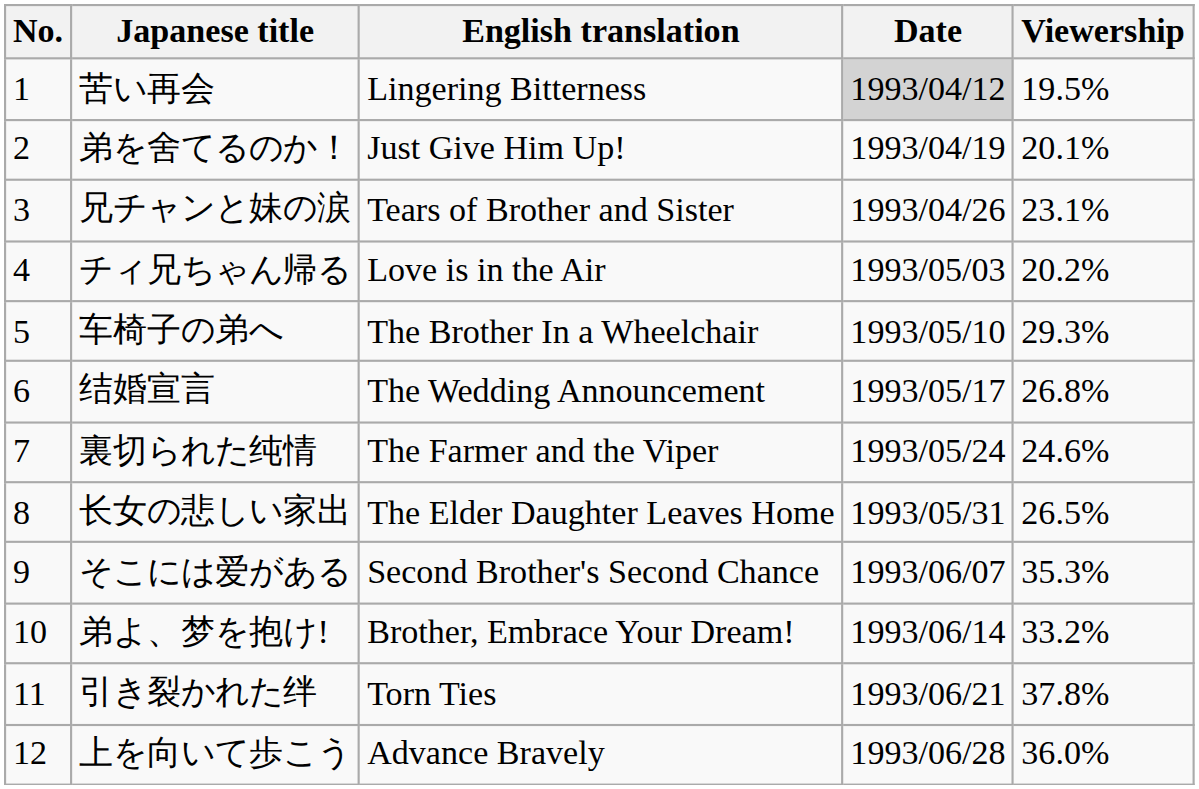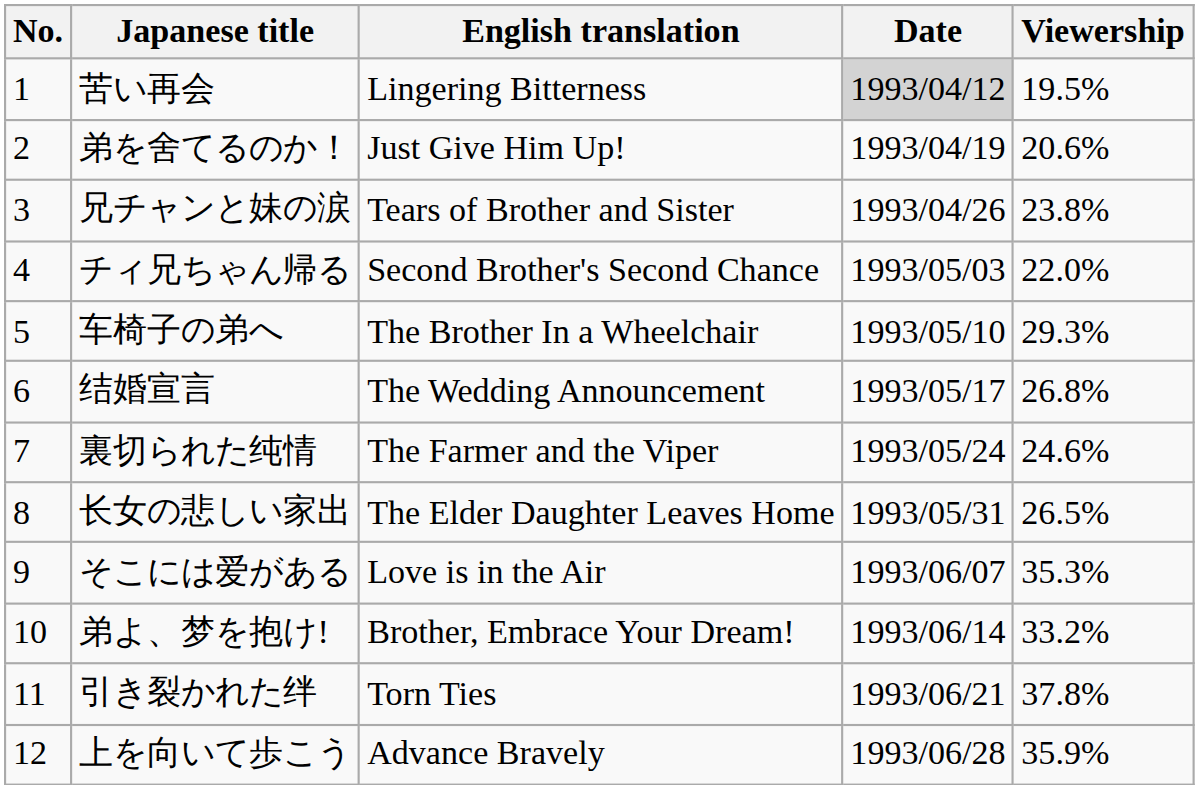弟を舍てるのか！ | Viewership: 20.1% -> 20.6%
兄チャンと妹の涙 | Viewership: 23.1% -> 23.8%
チィ兄ちゃん帰る | English translation: Love is in the Air -> Second Brother's Second Chance
チィ兄ちゃん帰る | Viewership: 20.2% -> 22.0%
そこには爱がある | English translation: Second Brother's Second Chance -> Love is in the Air
上を向いて歩こう | Viewership: 36.0% -> 35.9%
